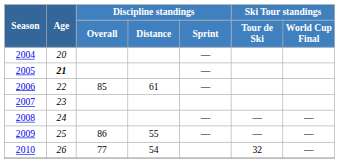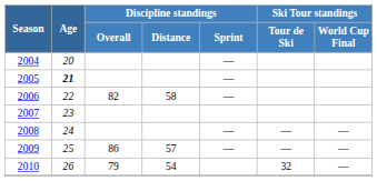2006 | Discipline standings / Overall: 85 -> 82
2006 | Discipline standings / Distance: 61 -> 58
2009 | Discipline standings / Distance: 55 -> 57
2010 | Discipline standings / Overall: 77 -> 79
